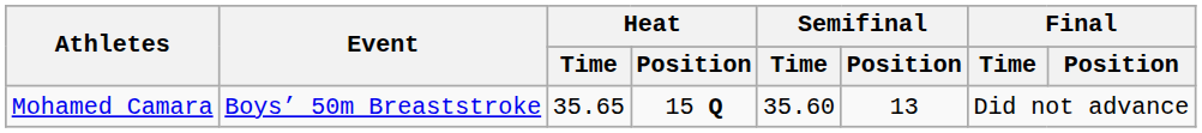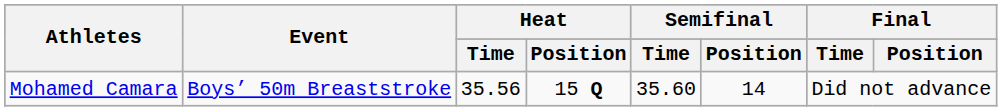Mohamed Camara | Heat / Time: 35.65 -> 35.56
Mohamed Camara | Semifinal / Position: 13 -> 14
